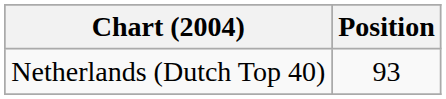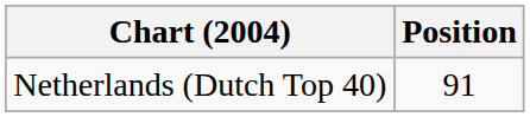Netherlands (Dutch Top 40) | Position: 93 -> 91
